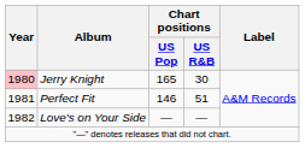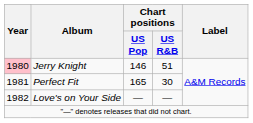Jerry Knight | Chart positions / US Pop: 165 -> 146
Jerry Knight | Chart positions / US R&B: 30 -> 51
Perfect Fit | Chart positions / US Pop: 146 -> 165
Perfect Fit | Chart positions / US R&B: 51 -> 30
